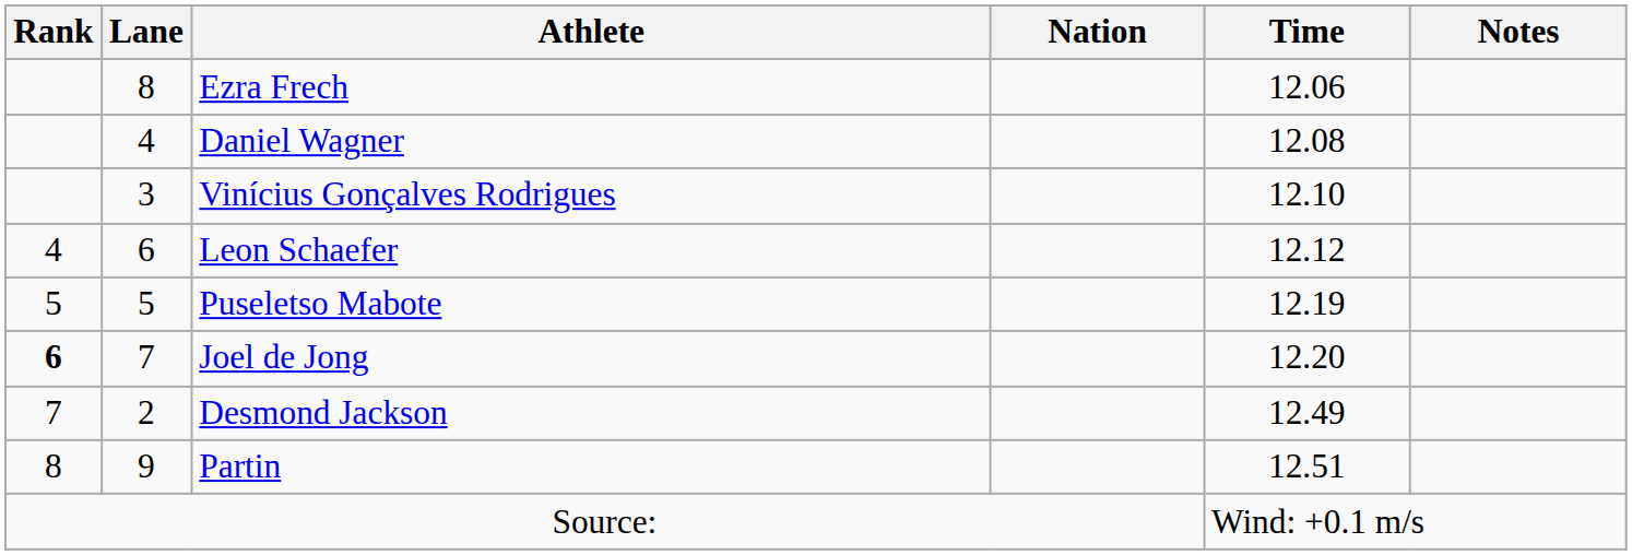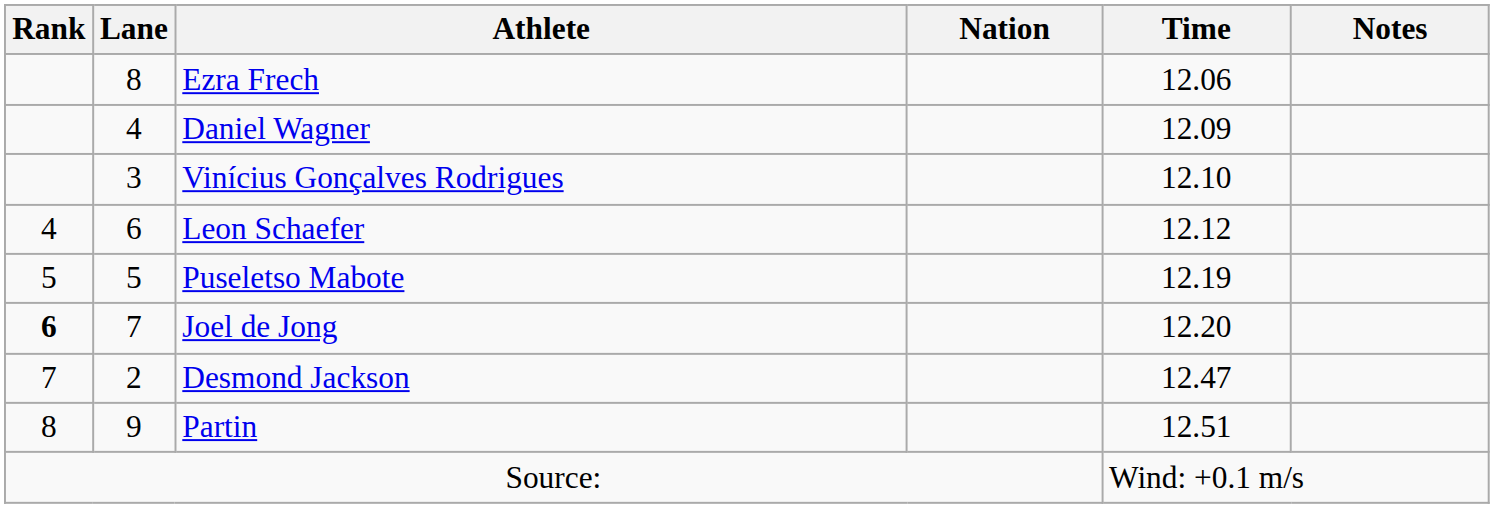Daniel Wagner | Time: 12.08 -> 12.09
Desmond Jackson | Time: 12.49 -> 12.47
